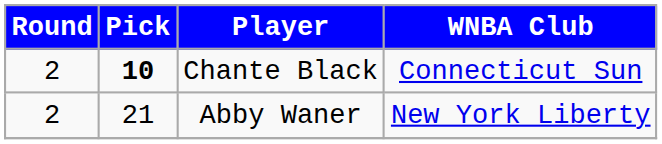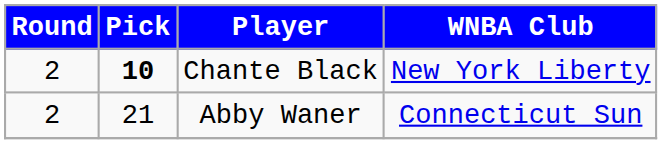Chante Black | WNBA Club: Connecticut Sun -> New York Liberty
Abby Waner | WNBA Club: New York Liberty -> Connecticut Sun
